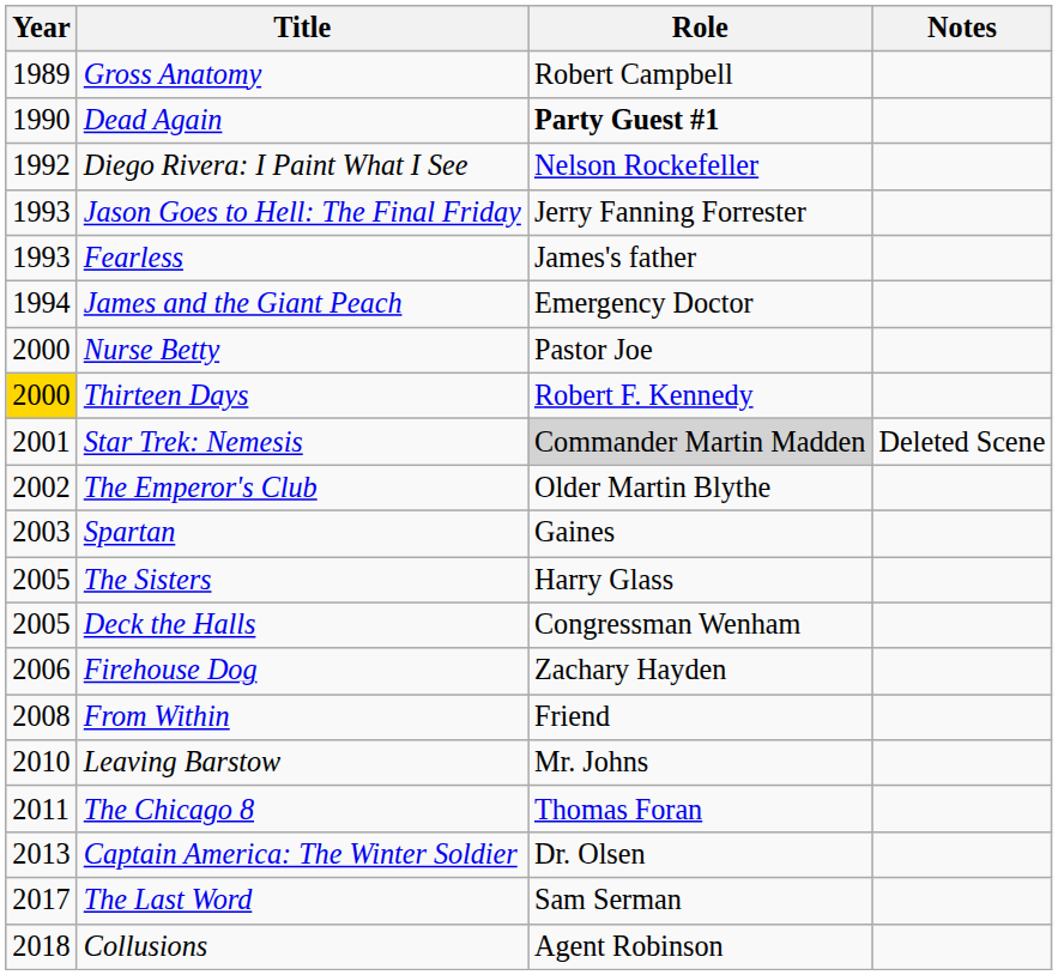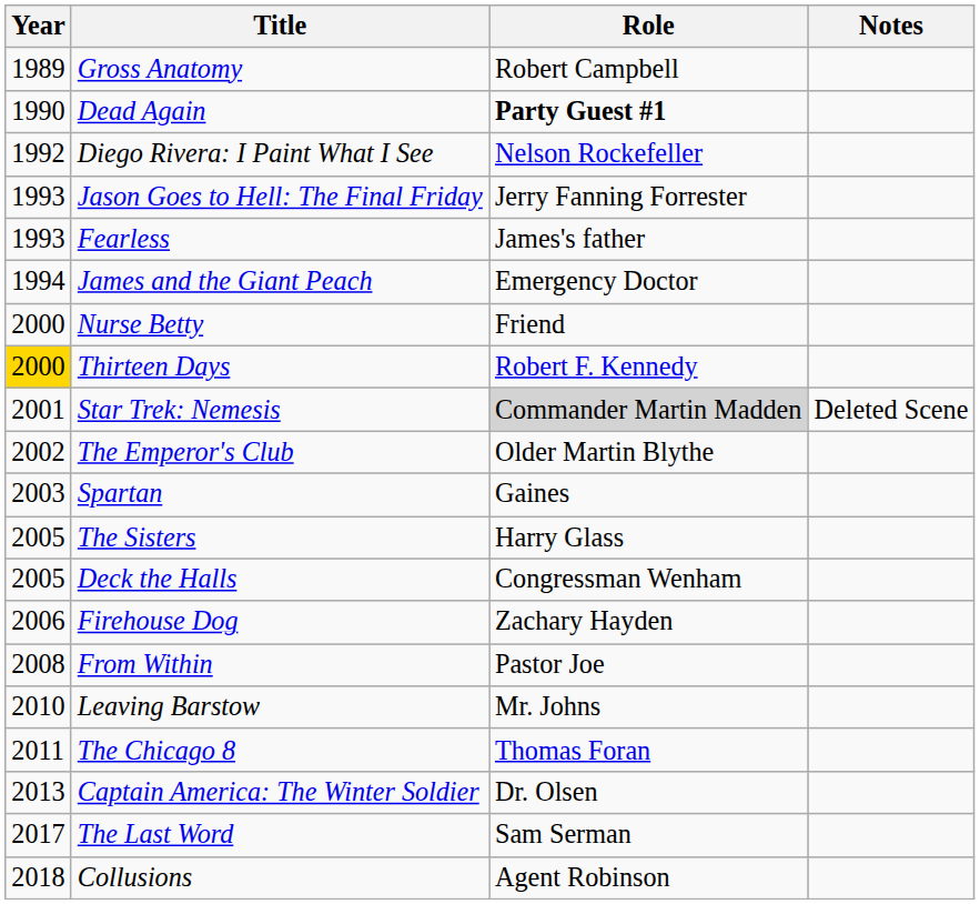Nurse Betty | Role: Pastor Joe -> Friend
From Within | Role: Friend -> Pastor Joe
